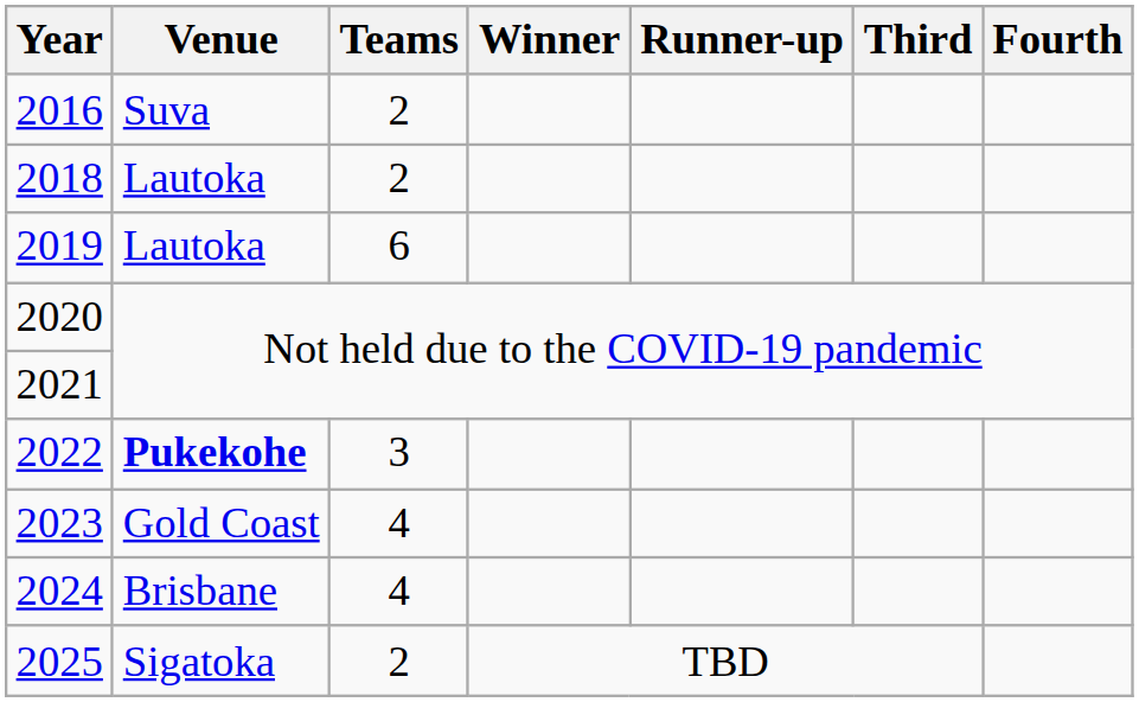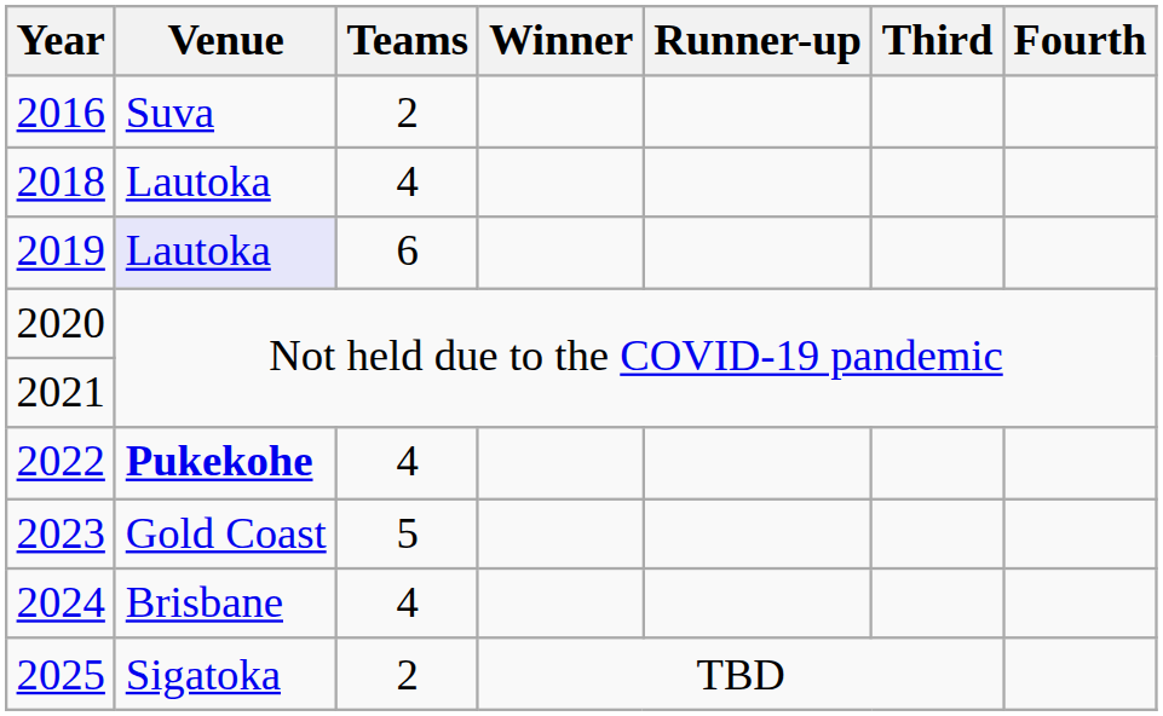2018 | Teams: 2 -> 4
2019 | Venue: no background -> lavender background
2022 | Teams: 3 -> 4
2023 | Teams: 4 -> 5
